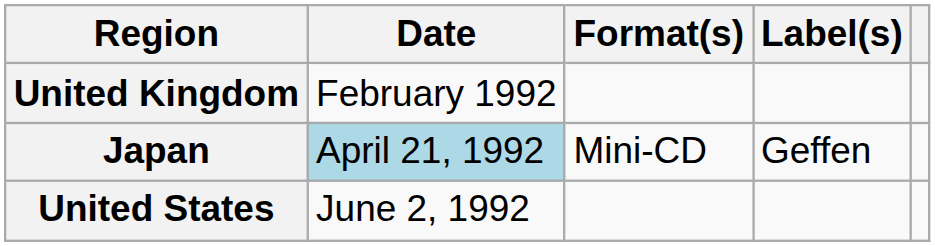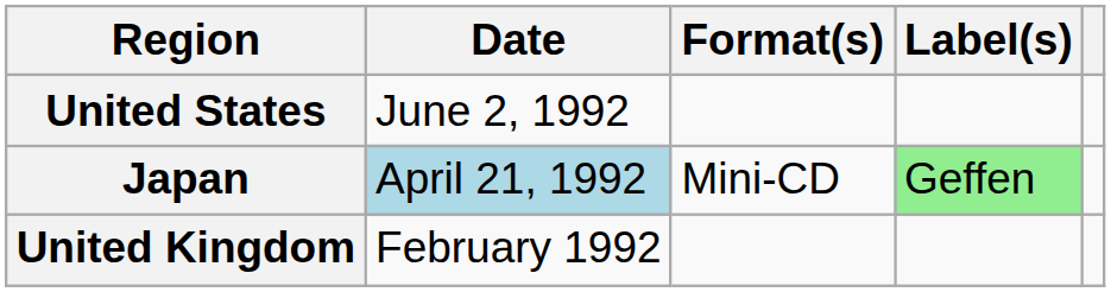rows swapped: United Kingdom <-> United States
Japan | Label(s): no background -> lightgreen background
